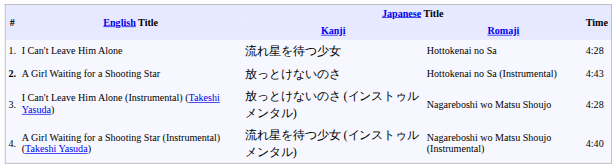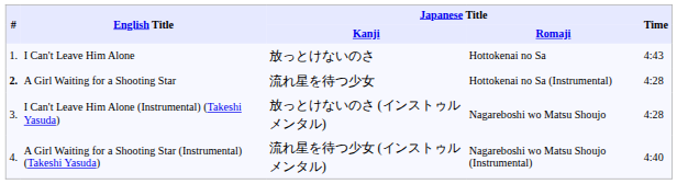I Can't Leave Him Alone | Japanese Title / Kanji: 流れ星を待つ少女 -> 放っとけないのさ
I Can't Leave Him Alone | Time: 4:28 -> 4:43
A Girl Waiting for a Shooting Star | Japanese Title / Kanji: 放っとけないのさ -> 流れ星を待つ少女
A Girl Waiting for a Shooting Star | Time: 4:43 -> 4:28
